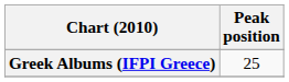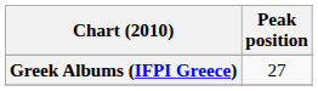Greek Albums (IFPI Greece) | Peak position: 25 -> 27
